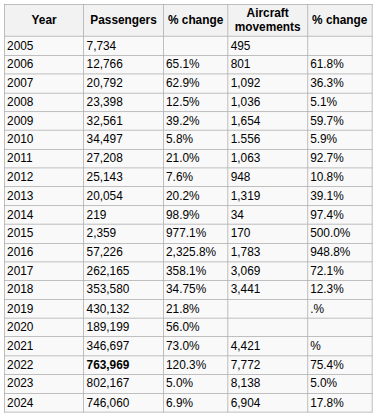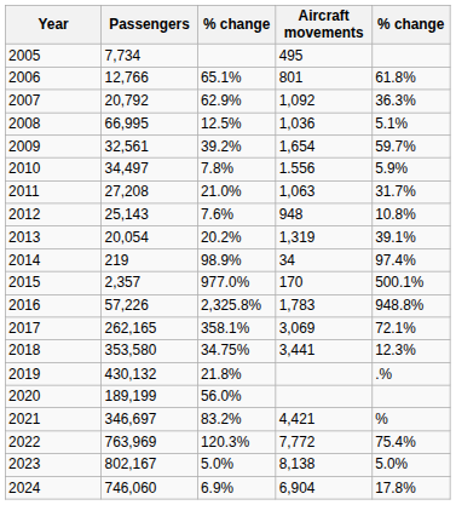2008 | Passengers: 23,398 -> 66,995
2010 | column 3: 5.8% -> 7.8%
2011 | column 5: 92.7% -> 31.7%
2015 | Passengers: 2,359 -> 2,357
2015 | column 3: 977.1% -> 977.0%
2015 | column 5: 500.0% -> 500.1%
2021 | column 3: 73.0% -> 83.2%
2022 | Passengers: bold -> normal
